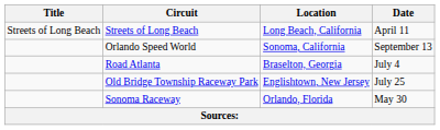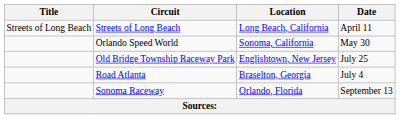Orlando Speed World | Date: September 13 -> May 30
rows swapped: Road Atlanta <-> Old Bridge Township Raceway Park
Sonoma Raceway | Date: May 30 -> September 13
